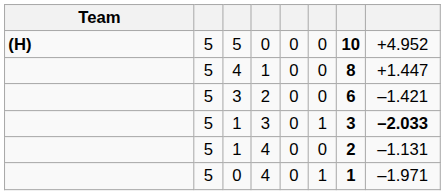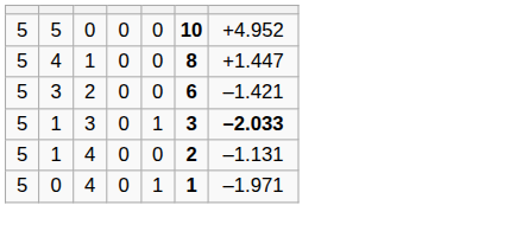- column: Team | (H)
